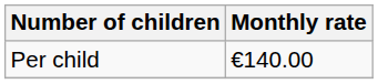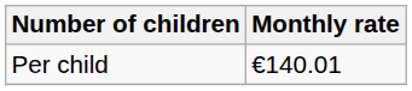Per child | Monthly rate: €140.00 -> €140.01
